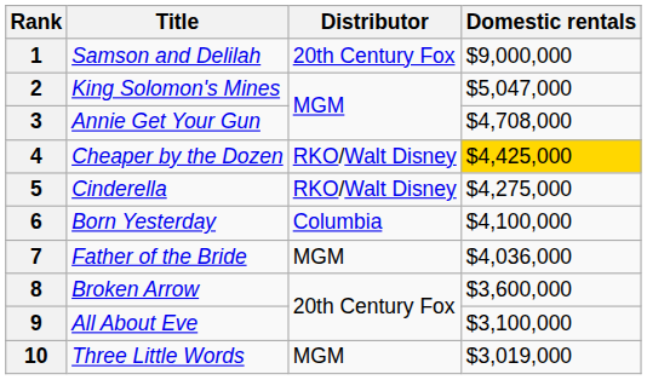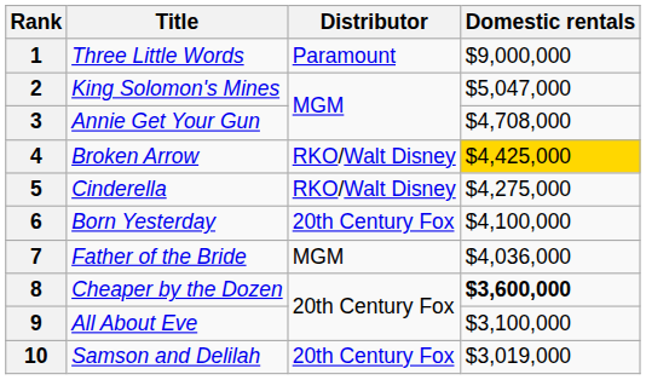1 | Title: Samson and Delilah -> Three Little Words
1 | Distributor: 20th Century Fox -> Paramount
4 | Title: Cheaper by the Dozen -> Broken Arrow
6 | Distributor: Columbia -> 20th Century Fox
8 | Title: Broken Arrow -> Cheaper by the Dozen
8 | Domestic rentals: normal -> bold
10 | Title: Three Little Words -> Samson and Delilah
10 | Distributor: MGM -> 20th Century Fox
